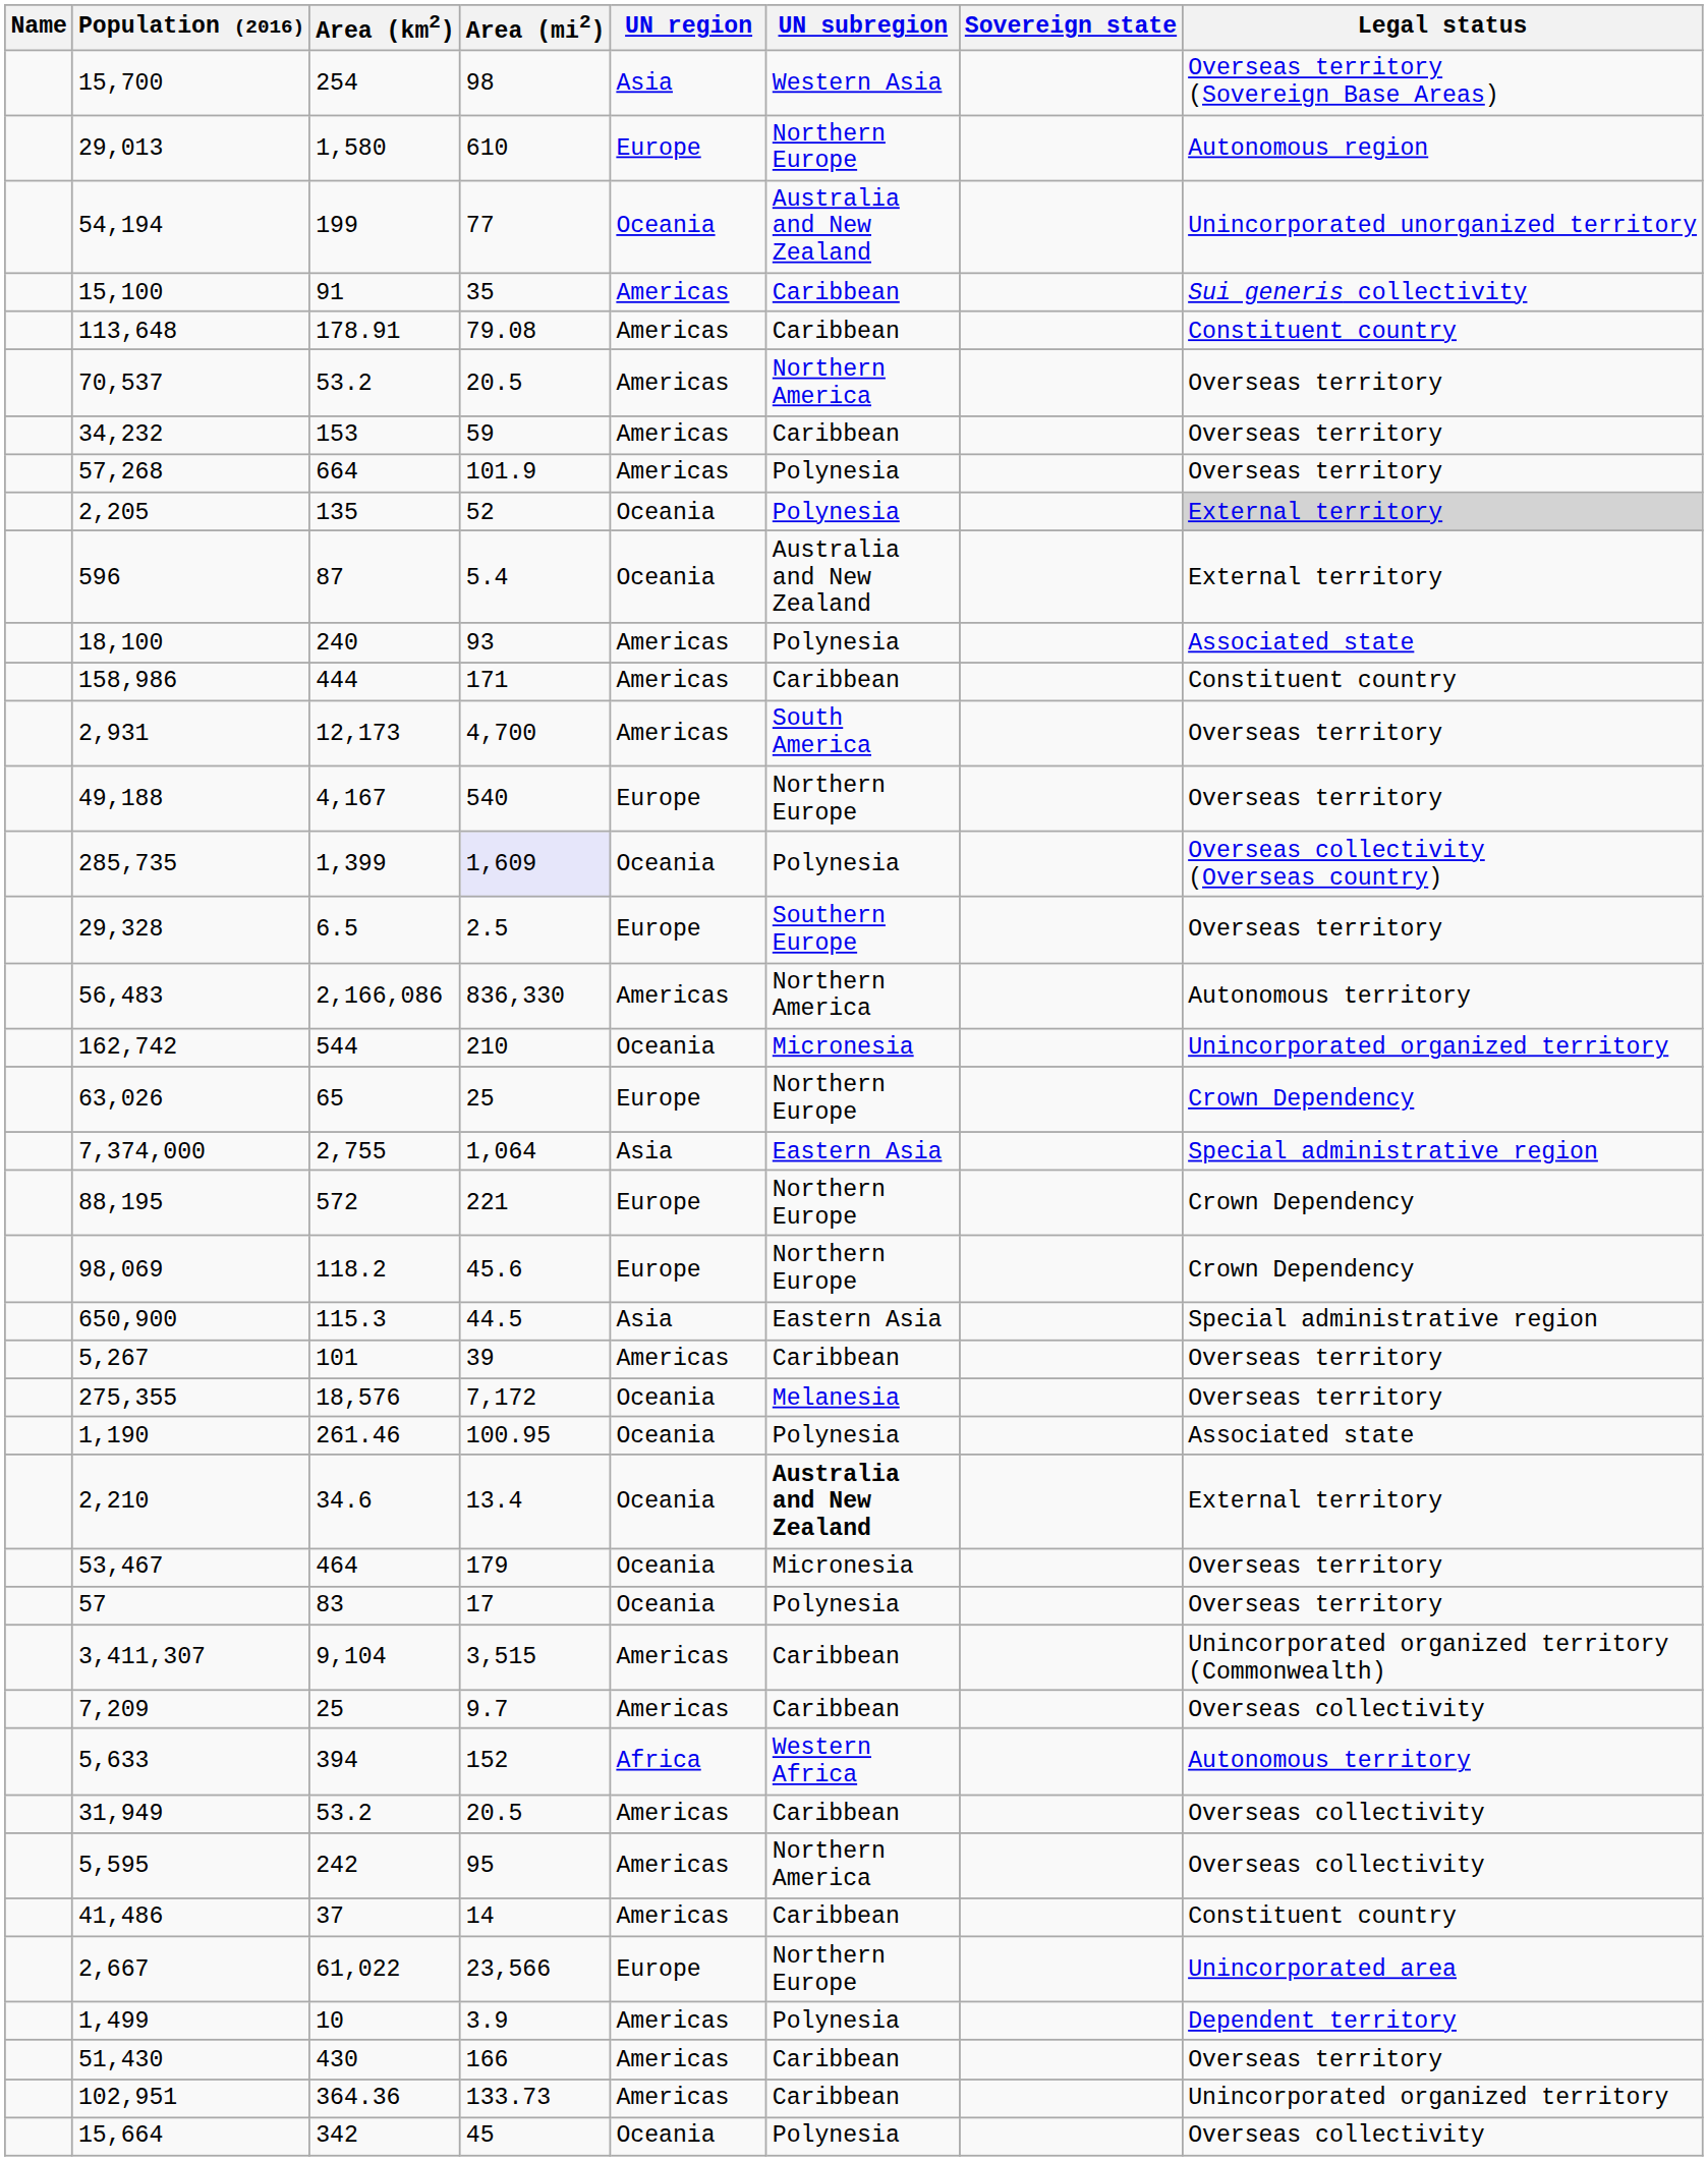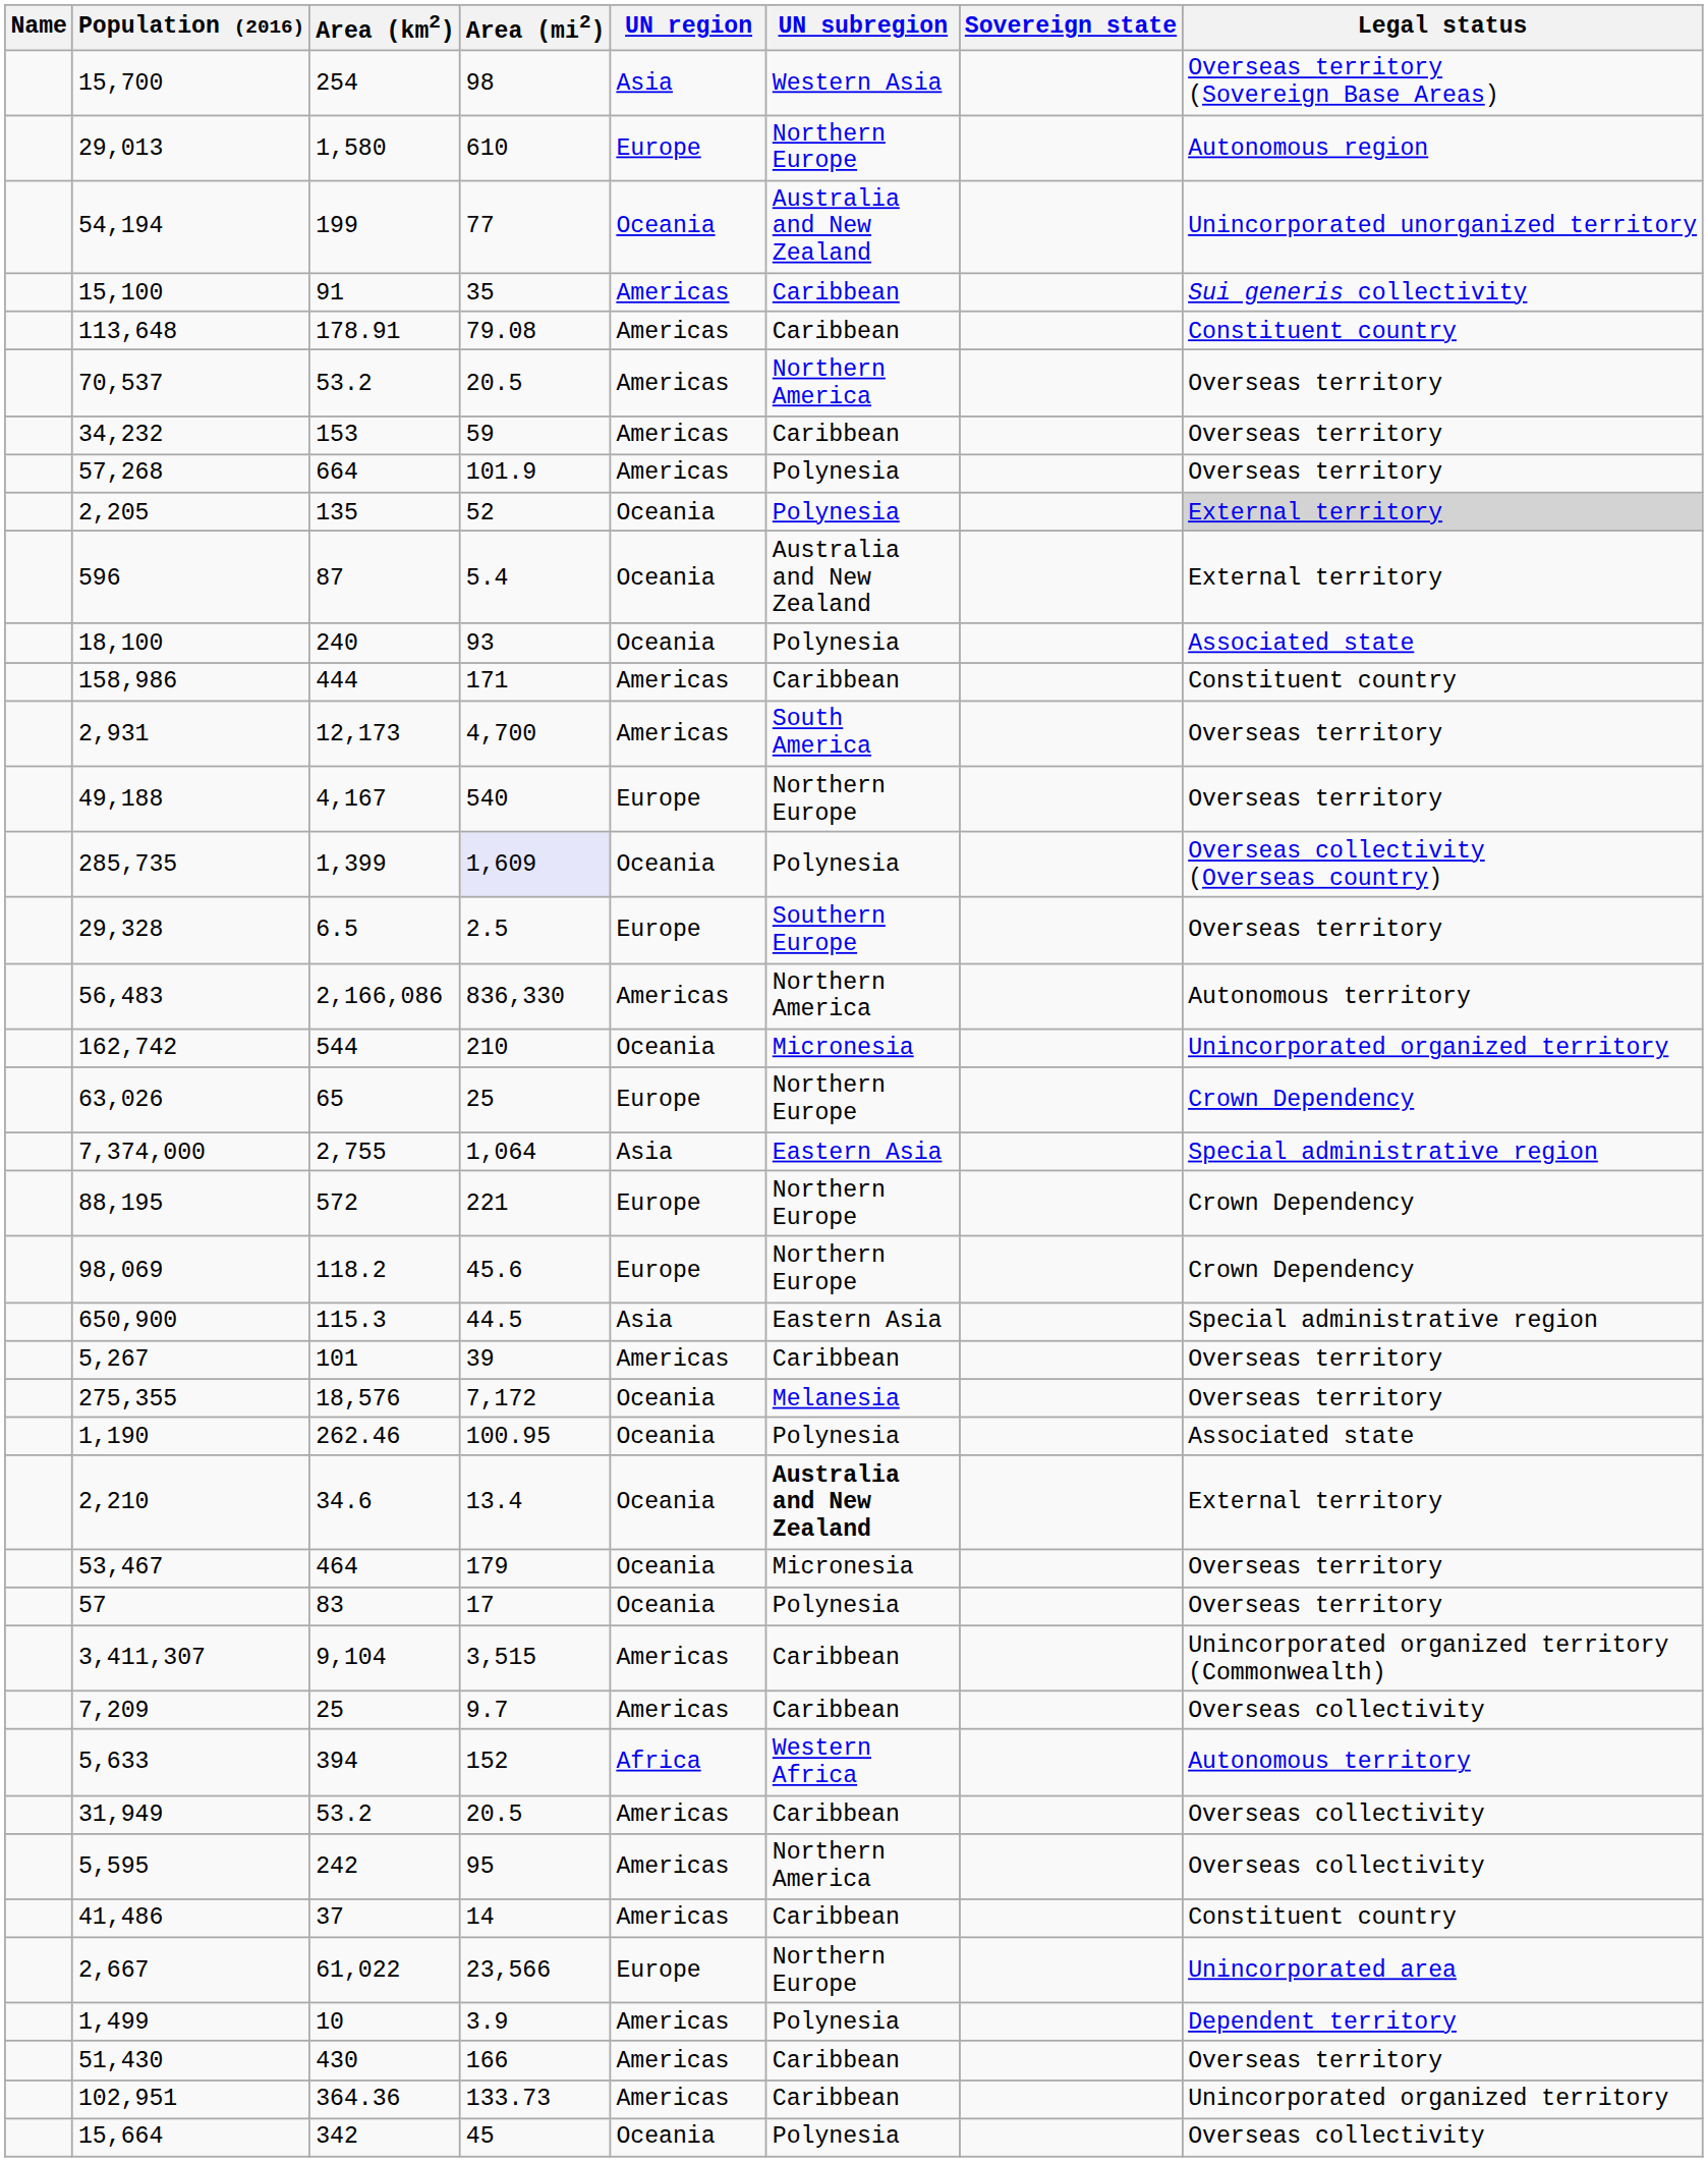18,100 | UN region: Americas -> Oceania
1,190 | Area (km2): 261.46 -> 262.46
